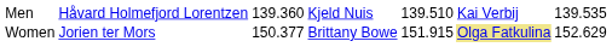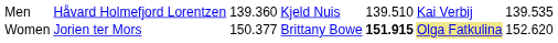Women | column 5: normal -> bold
Women | column 7: 152.629 -> 152.620
